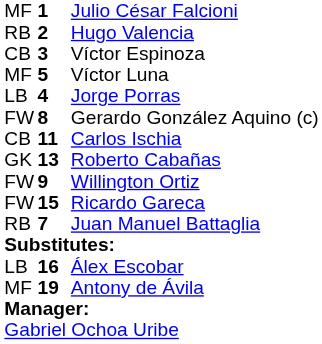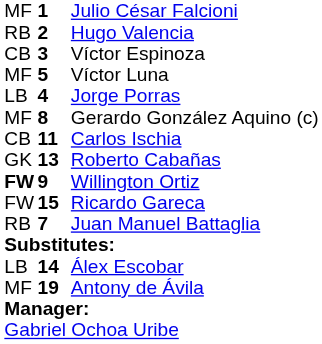Gerardo González Aquino (c) | column 1: FW -> MF
Willington Ortiz | column 1: normal -> bold
Álex Escobar | column 2: 16 -> 14
